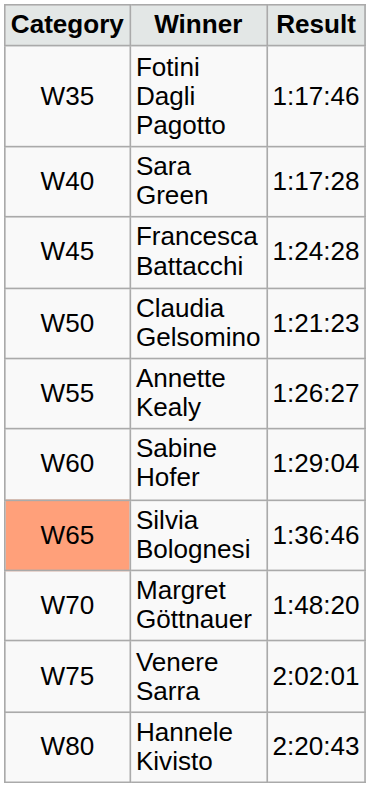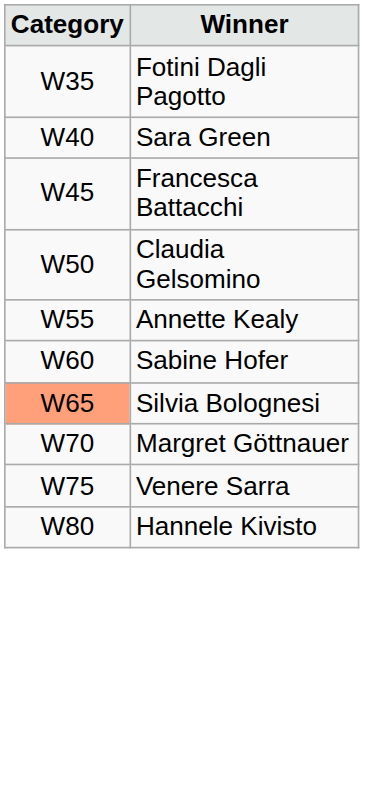- column: Result | 1:17:46 | 1:17:28 | 1:24:28 | 1:21:23 | 1:26:27 | 1:29:04 | 1:36:46 | 1:48:20 | 2:02:01 | 2:20:43
